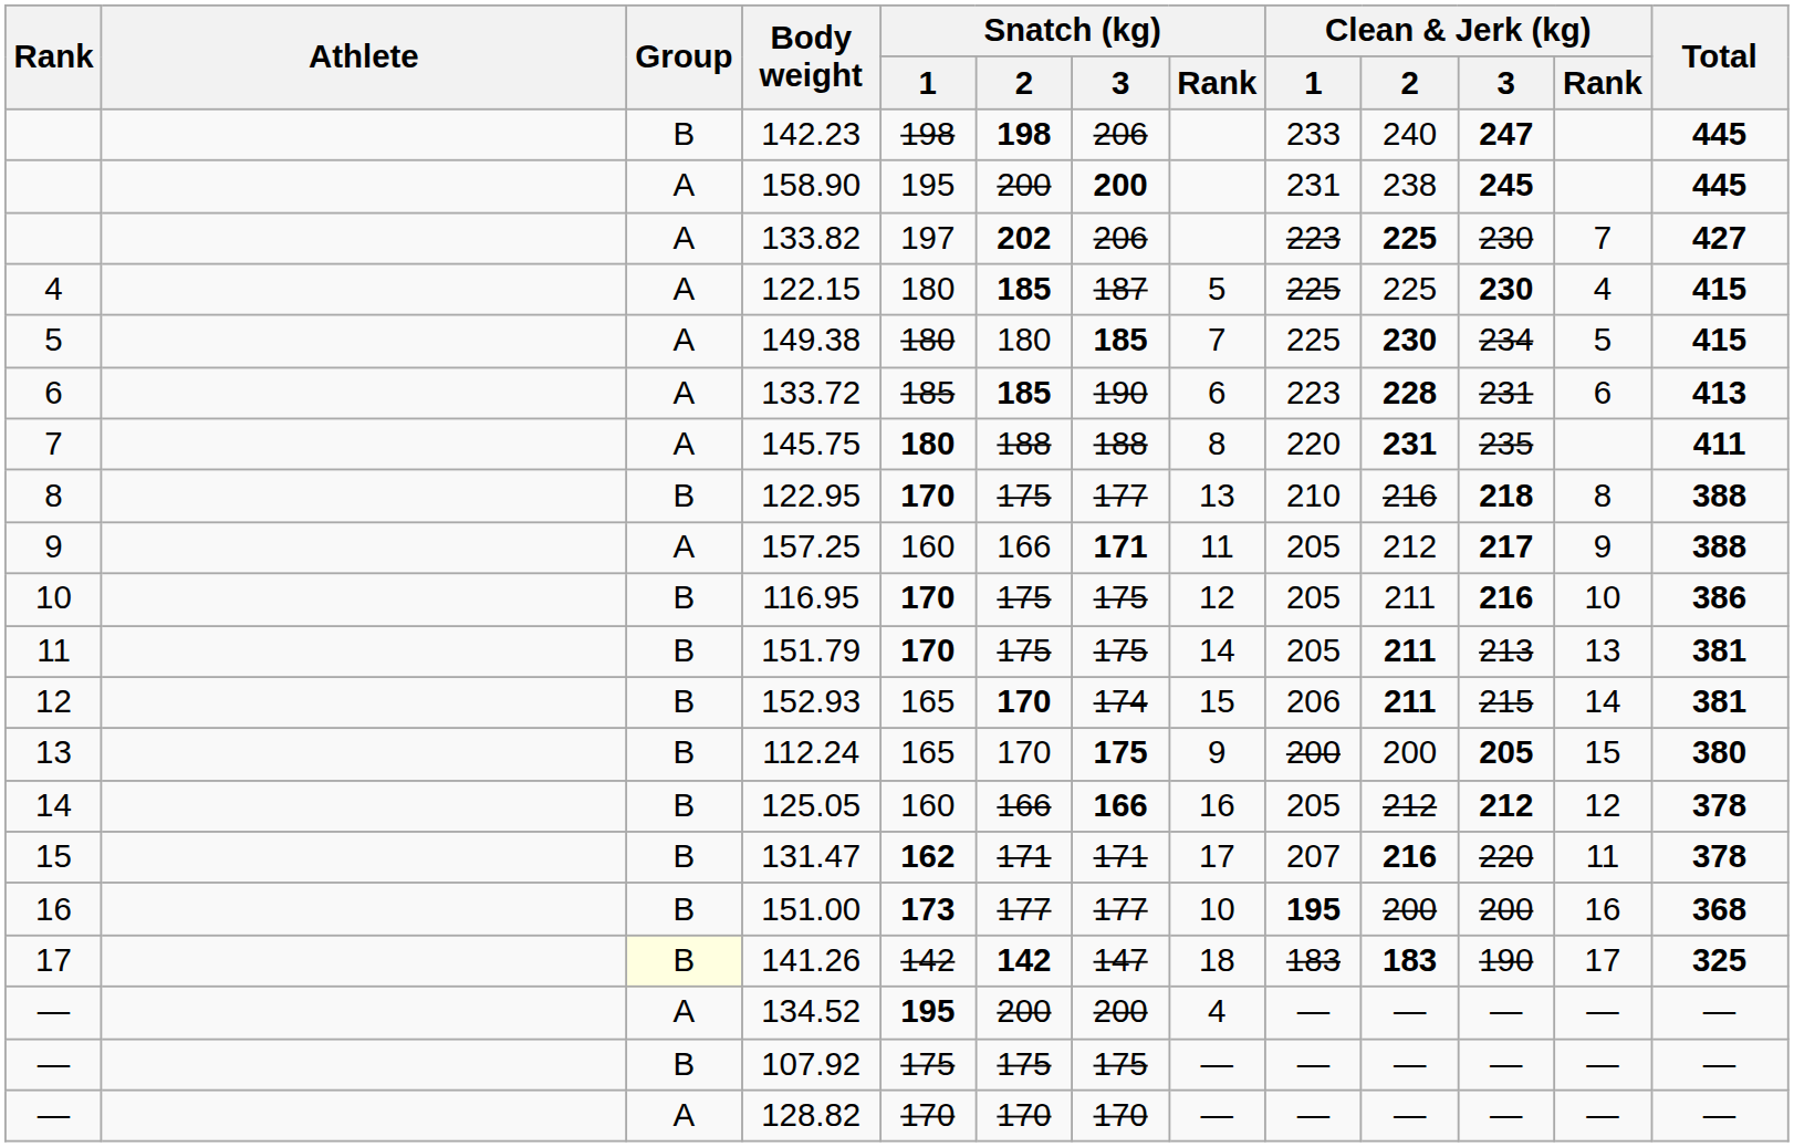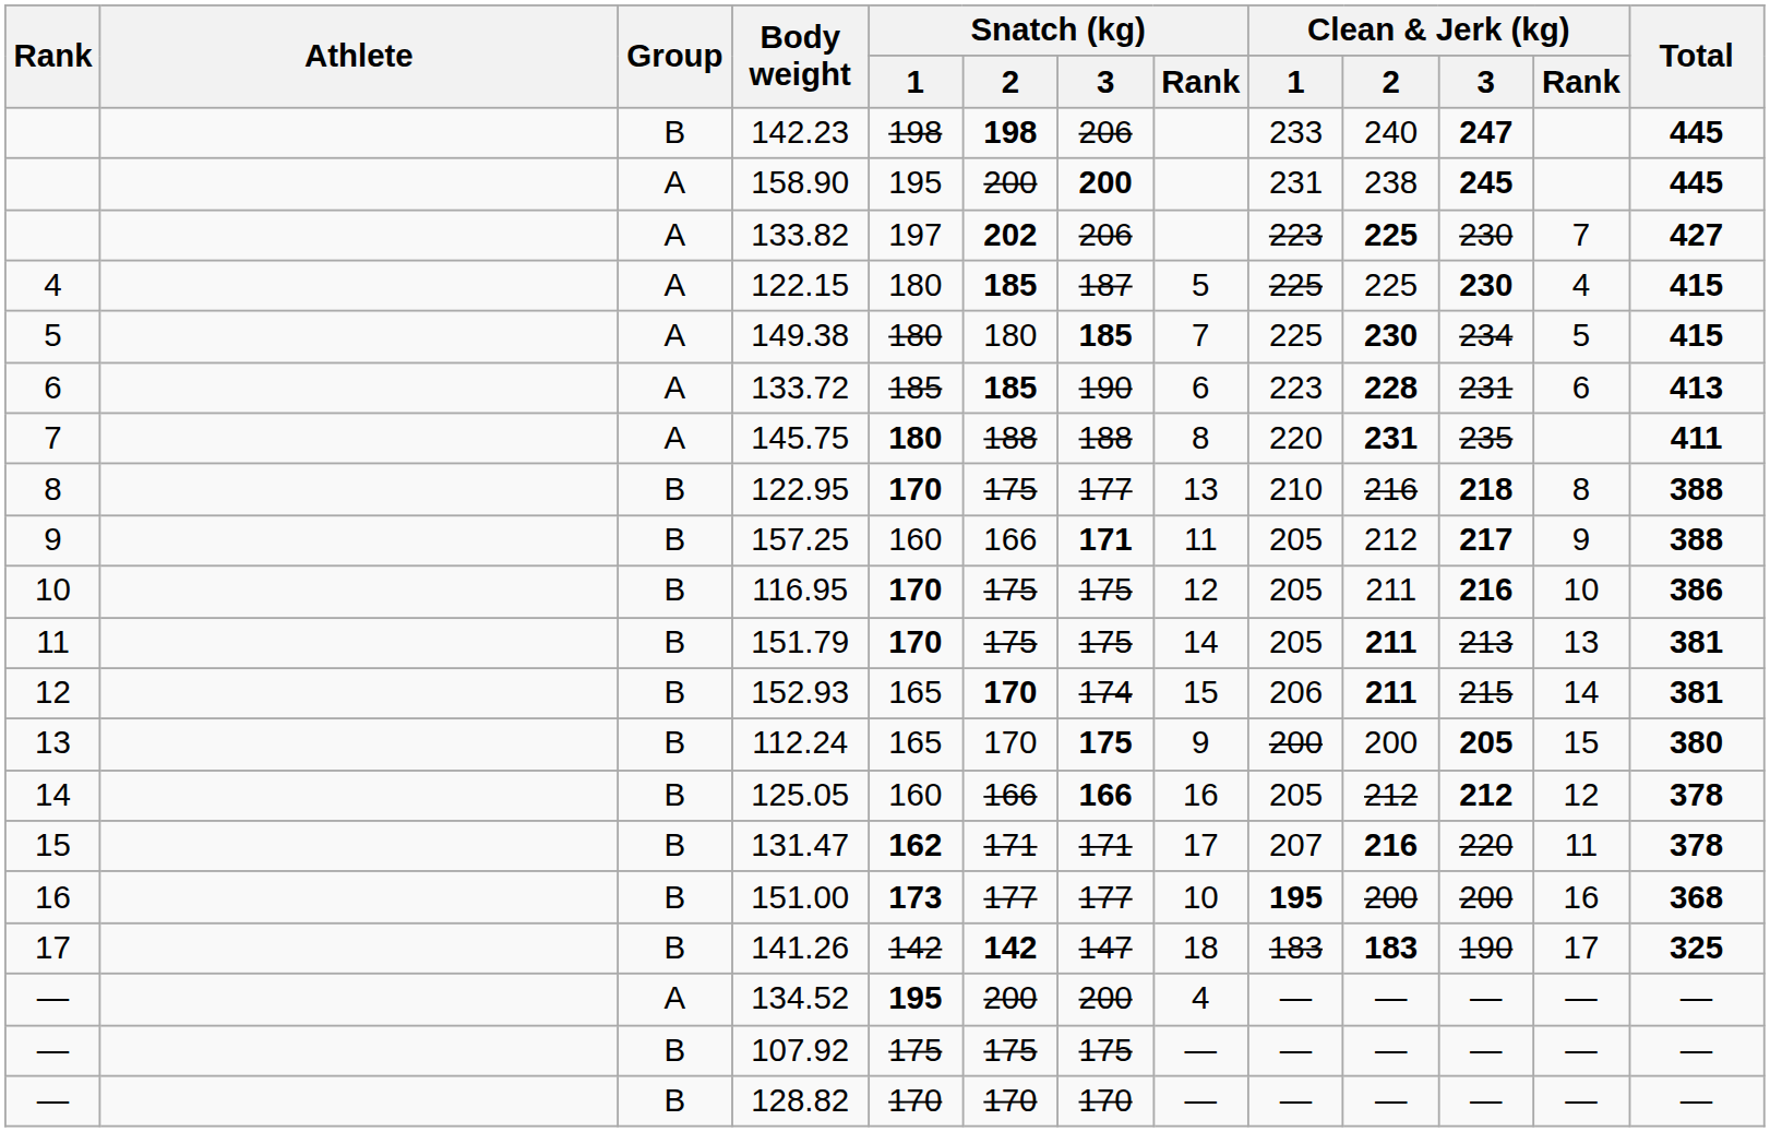157.25 | Group: A -> B
141.26 | Group: lightyellow background -> no background
128.82 | Group: A -> B
